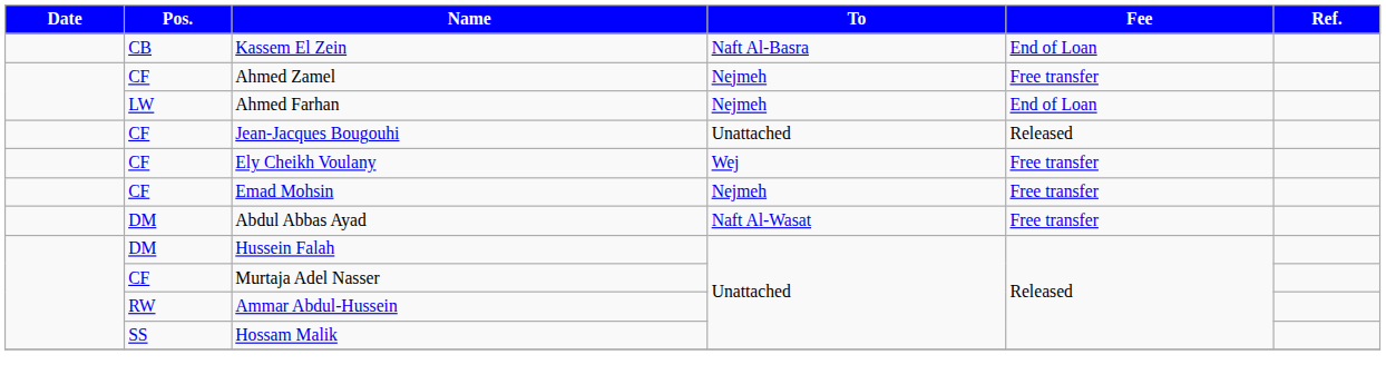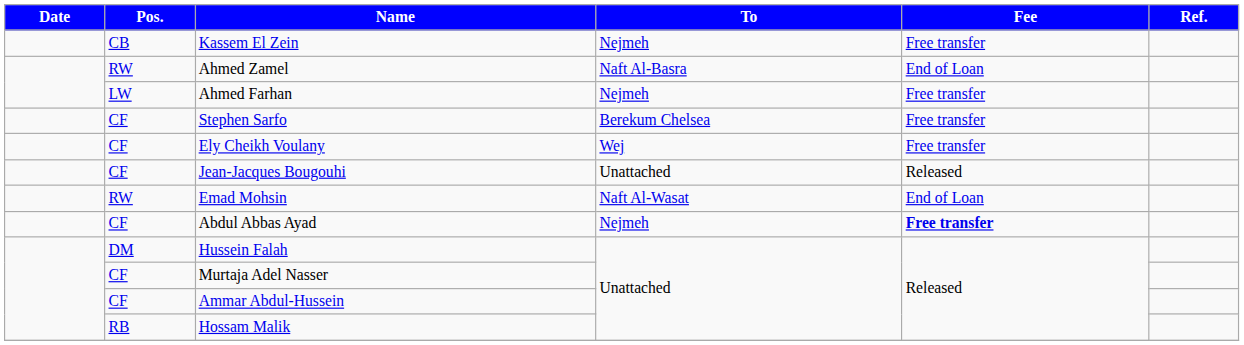Kassem El Zein | To: Naft Al-Basra -> Nejmeh
Kassem El Zein | Fee: End of Loan -> Free transfer
Ahmed Zamel | Pos.: CF -> RW
Ahmed Zamel | To: Nejmeh -> Naft Al-Basra
Ahmed Zamel | Fee: Free transfer -> End of Loan
Ahmed Farhan | Fee: End of Loan -> Free transfer
+ row: CF | Stephen Sarfo | Berekum Chelsea | Free transfer
rows swapped: Ely Cheikh Voulany <-> Jean-Jacques Bougouhi
Emad Mohsin | Pos.: CF -> RW
Emad Mohsin | To: Nejmeh -> Naft Al-Wasat
Emad Mohsin | Fee: Free transfer -> End of Loan
Abdul Abbas Ayad | Pos.: DM -> CF
Abdul Abbas Ayad | To: Naft Al-Wasat -> Nejmeh
Abdul Abbas Ayad | Fee: normal -> bold
Ammar Abdul-Hussein | Pos.: RW -> CF
Hossam Malik | Pos.: SS -> RB
